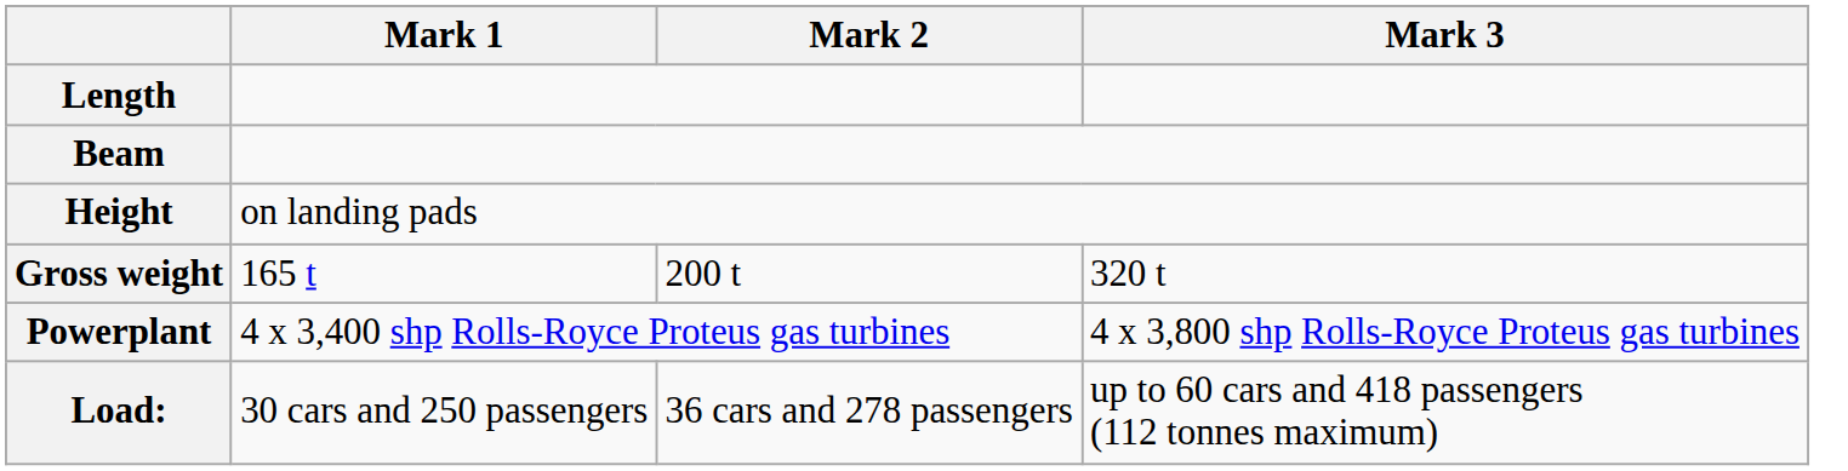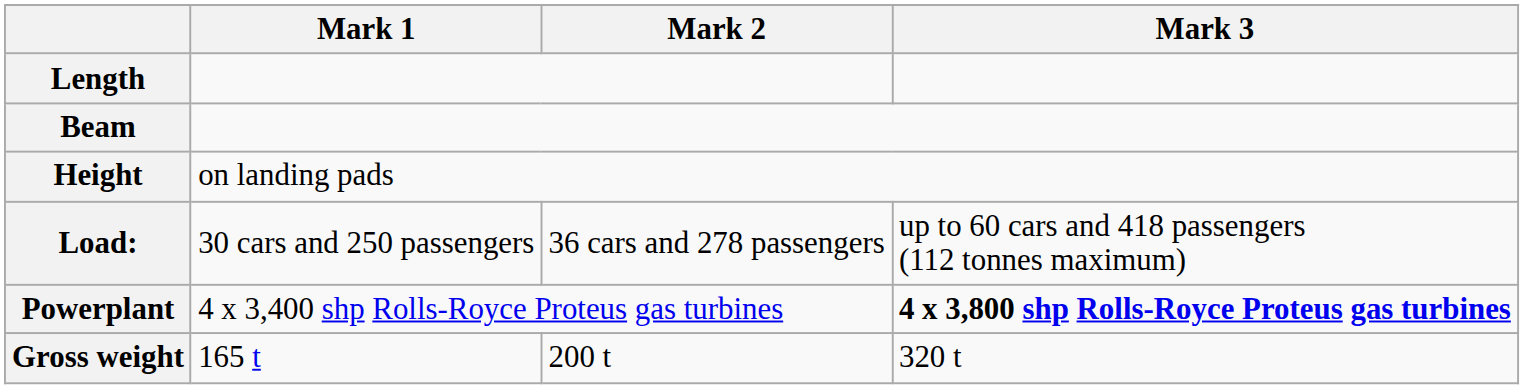rows swapped: Gross weight <-> Load:
Powerplant | Mark 3: normal -> bold
